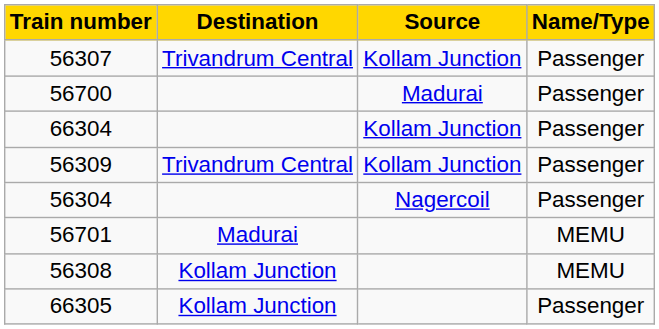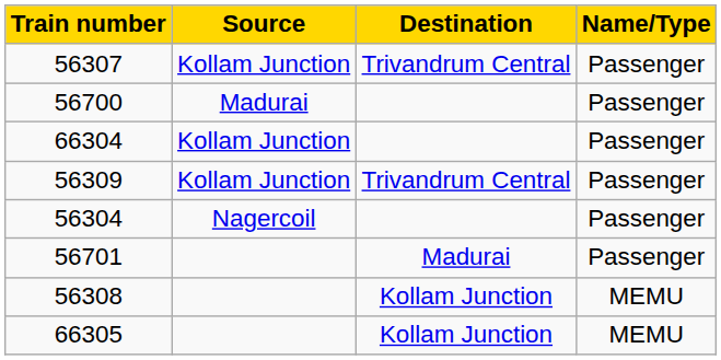columns swapped: Source <-> Destination
56701 | Name/Type: MEMU -> Passenger
66305 | Name/Type: Passenger -> MEMU
